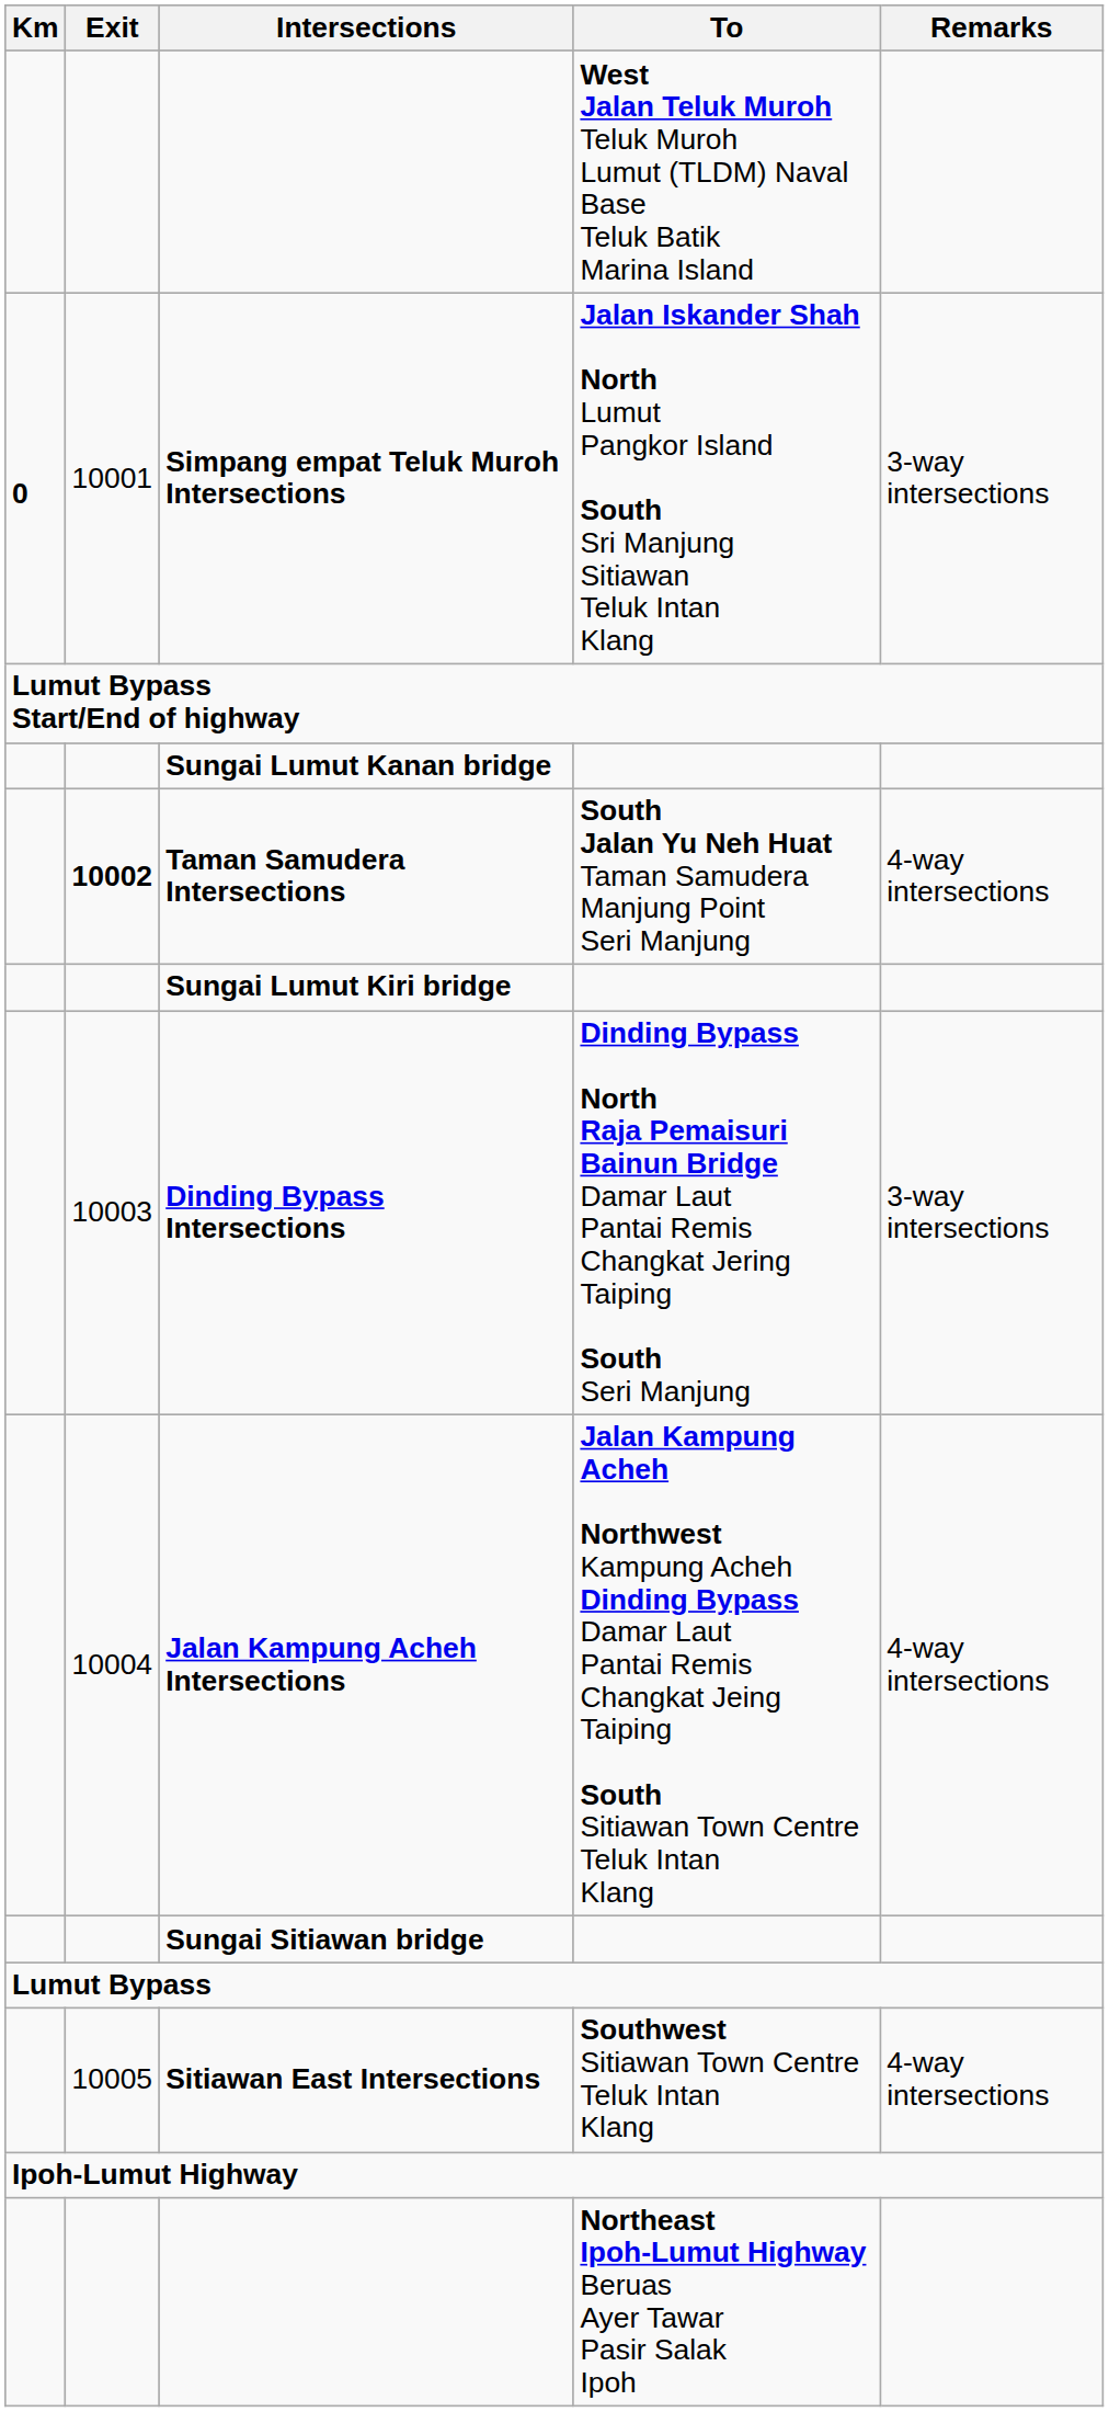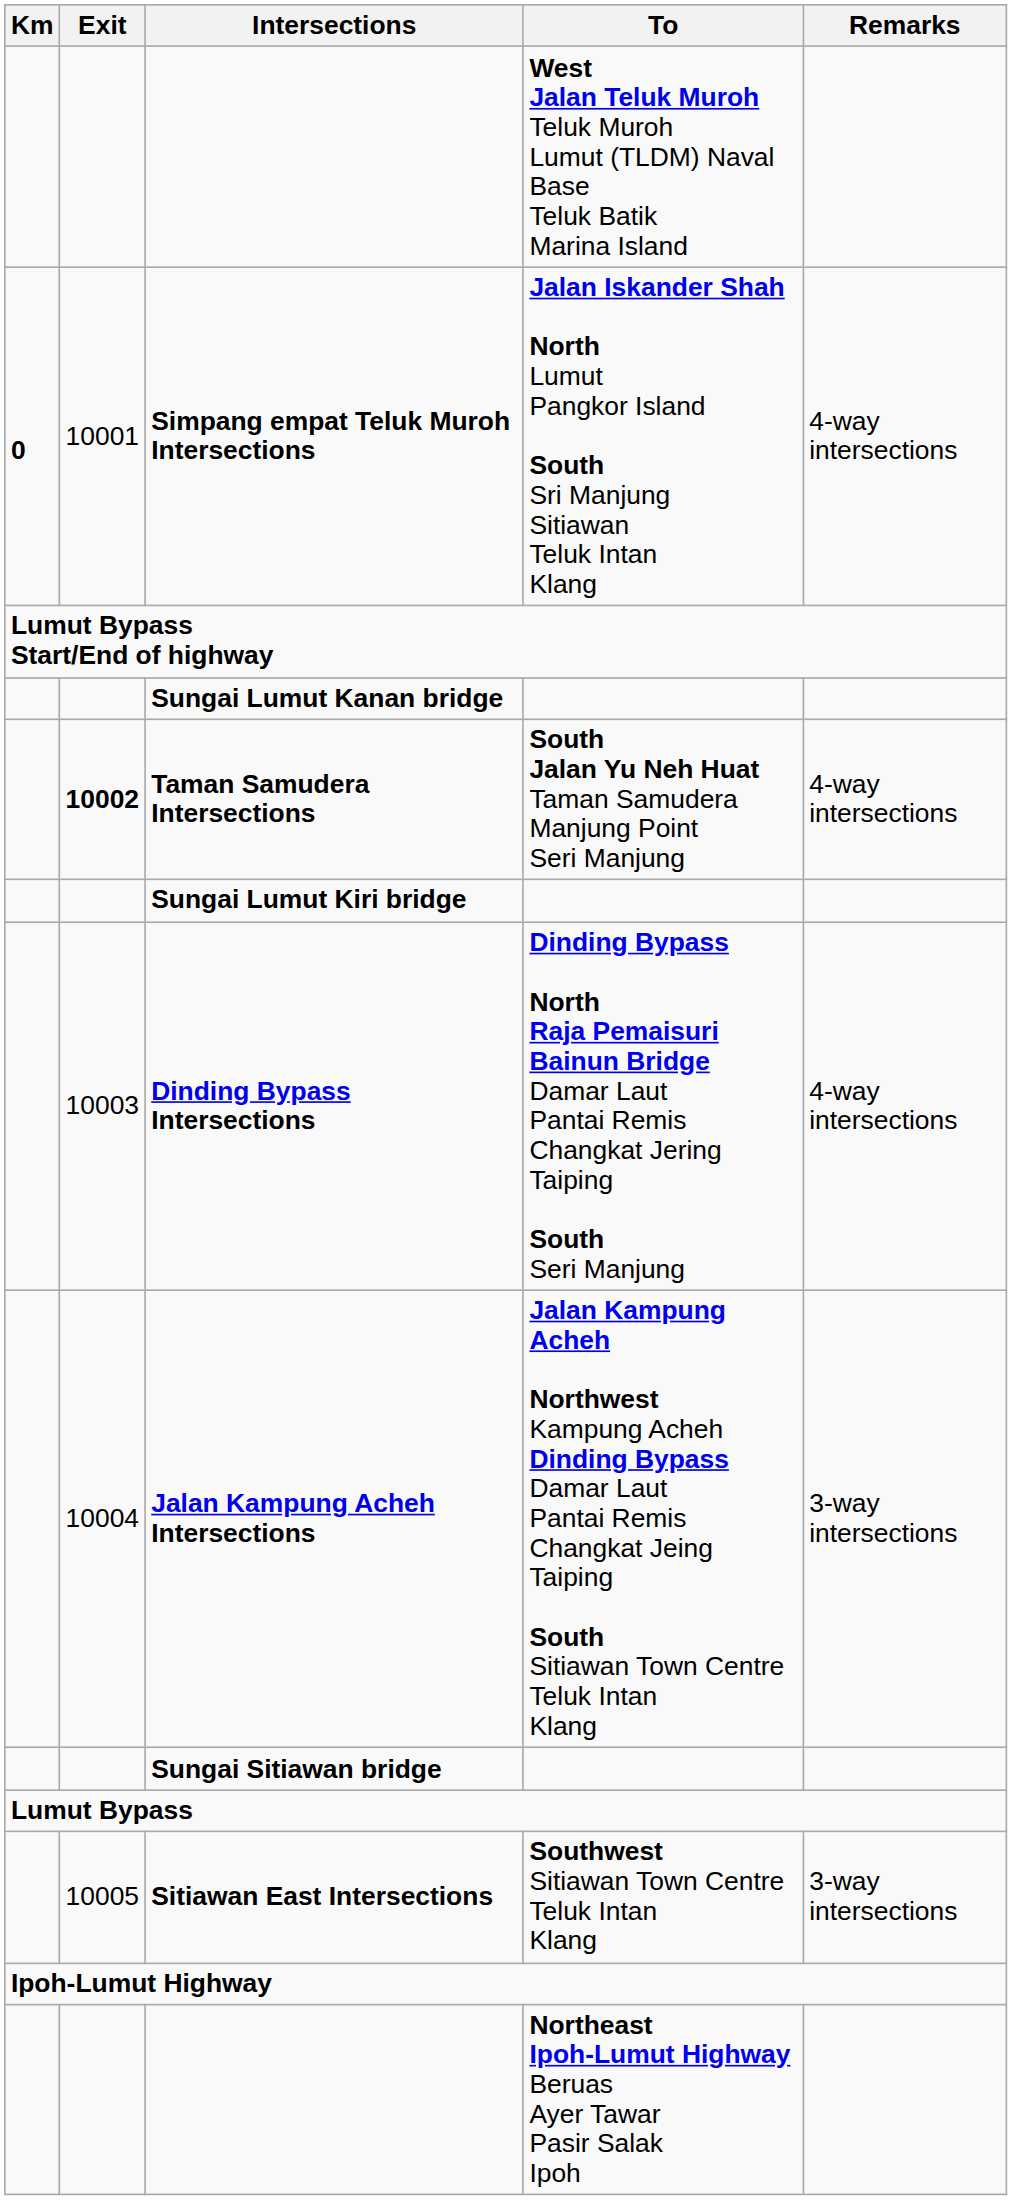Simpang empat Teluk Muroh Intersections | Remarks: 3-way intersections -> 4-way intersections
Dinding Bypass Intersections | Remarks: 3-way intersections -> 4-way intersections
Jalan Kampung Acheh Intersections | Remarks: 4-way intersections -> 3-way intersections
Sitiawan East Intersections | Remarks: 4-way intersections -> 3-way intersections
